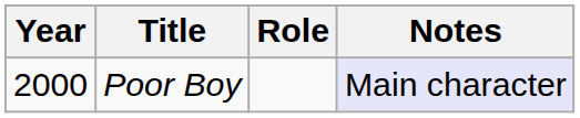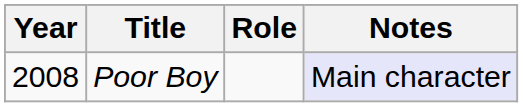Poor Boy | Year: 2000 -> 2008
